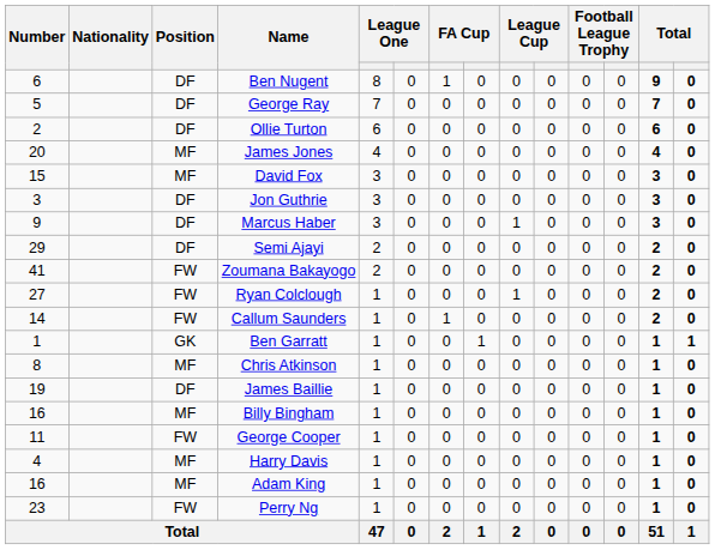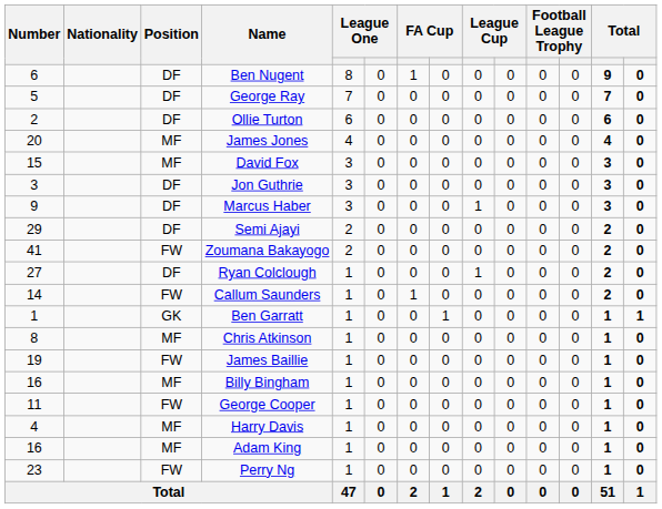Ryan Colclough | Position: FW -> DF
James Baillie | Position: DF -> FW
